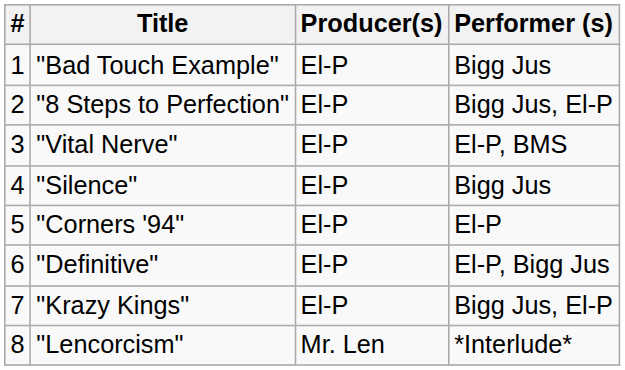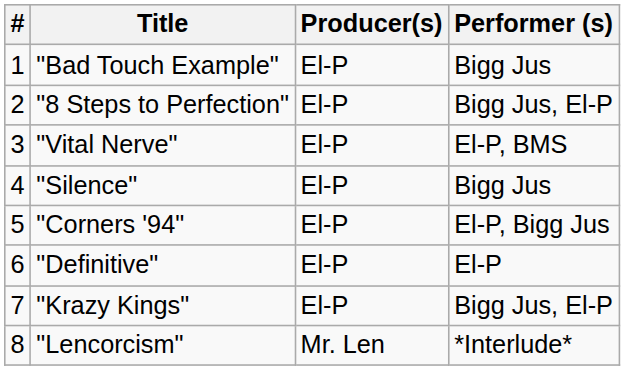"Corners '94" | Performer (s): El-P -> El-P, Bigg Jus
"Definitive" | Performer (s): El-P, Bigg Jus -> El-P
